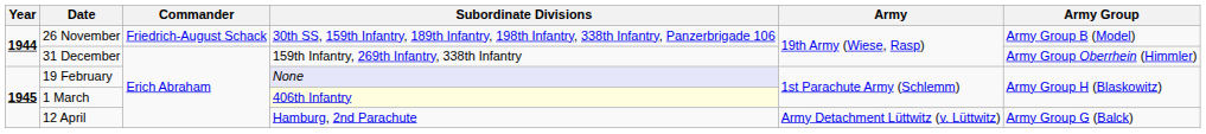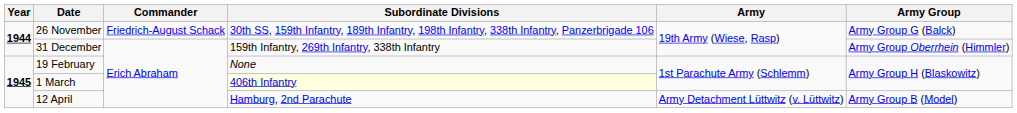26 November | Army Group: Army Group B (Model) -> Army Group G (Balck)
19 February | Subordinate Divisions: lavender background -> no background
12 April | Army Group: Army Group G (Balck) -> Army Group B (Model)
